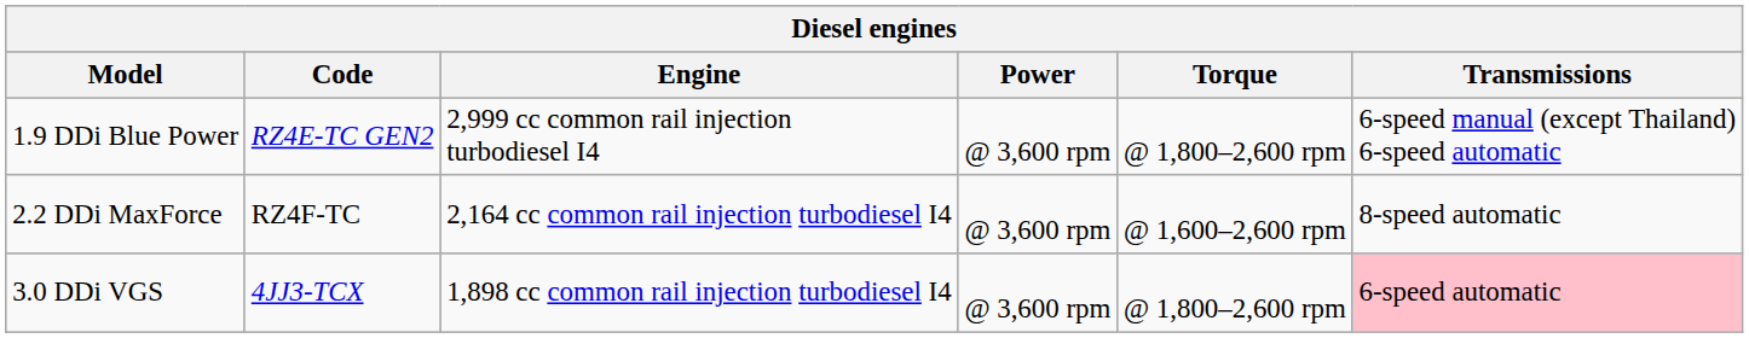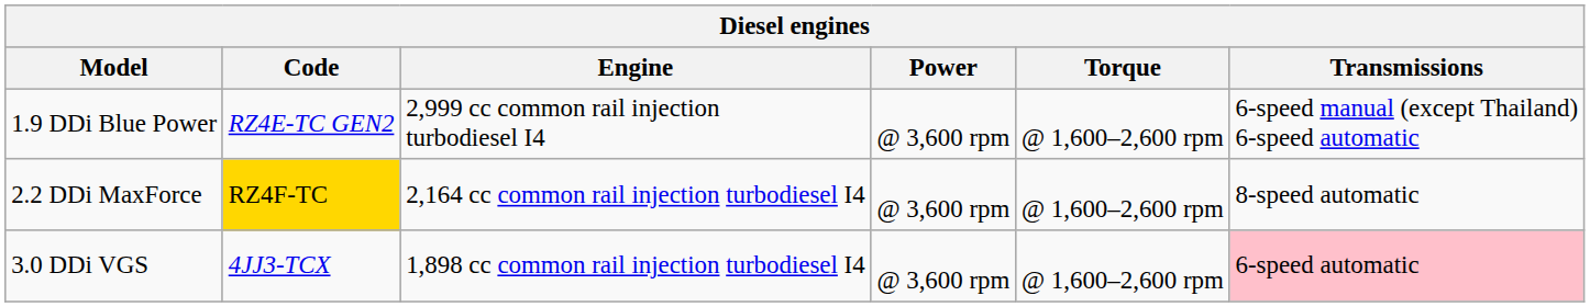1.9 DDi Blue Power | Torque: @ 1,800–2,600 rpm -> @ 1,600–2,600 rpm
2.2 DDi MaxForce | Code: no background -> gold background
3.0 DDi VGS | Torque: @ 1,800–2,600 rpm -> @ 1,600–2,600 rpm
